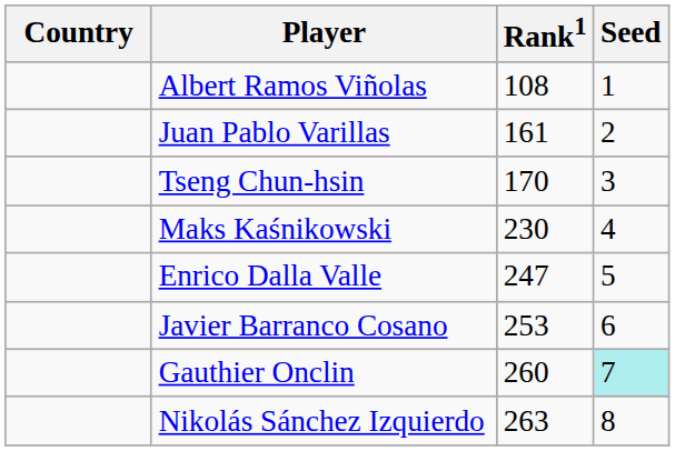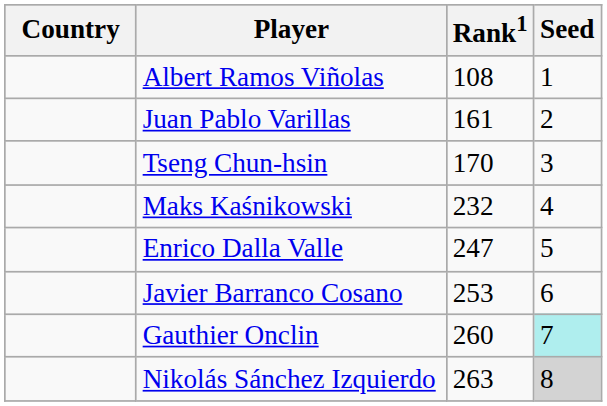Maks Kaśnikowski | Rank1: 230 -> 232
Nikolás Sánchez Izquierdo | Seed: no background -> lightgrey background
